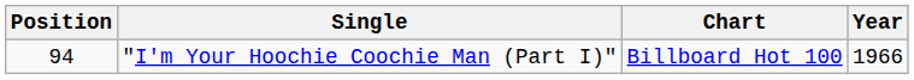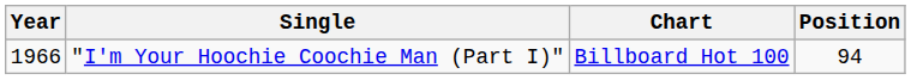columns swapped: Year <-> Position
